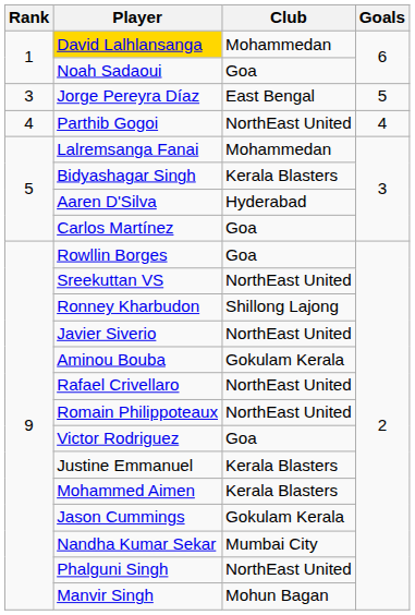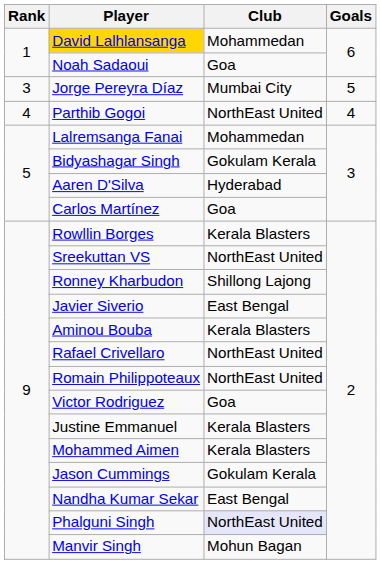Jorge Pereyra Díaz | Club: East Bengal -> Mumbai City
Bidyashagar Singh | Club: Kerala Blasters -> Gokulam Kerala
Rowllin Borges | Club: Goa -> Kerala Blasters
Javier Siverio | Club: NorthEast United -> East Bengal
Aminou Bouba | Club: Gokulam Kerala -> Kerala Blasters
Nandha Kumar Sekar | Club: Mumbai City -> East Bengal
Phalguni Singh | Club: no background -> lavender background
